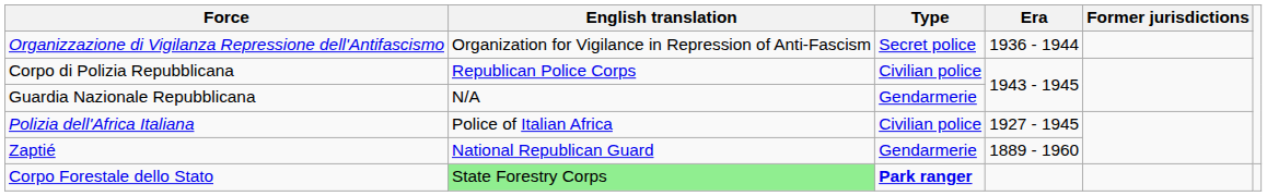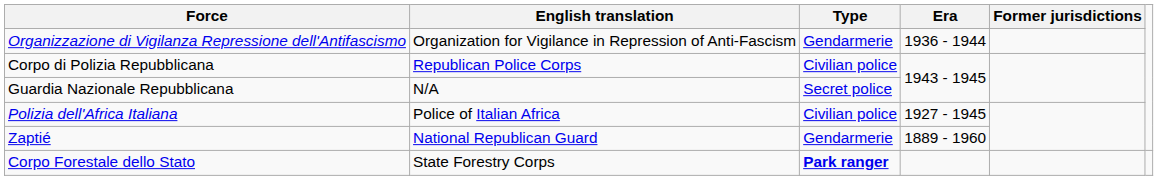Organizzazione di Vigilanza Repressione dell'Antifascismo | Type: Secret police -> Gendarmerie
Guardia Nazionale Repubblicana | Type: Gendarmerie -> Secret police
Corpo Forestale dello Stato | English translation: lightgreen background -> no background
